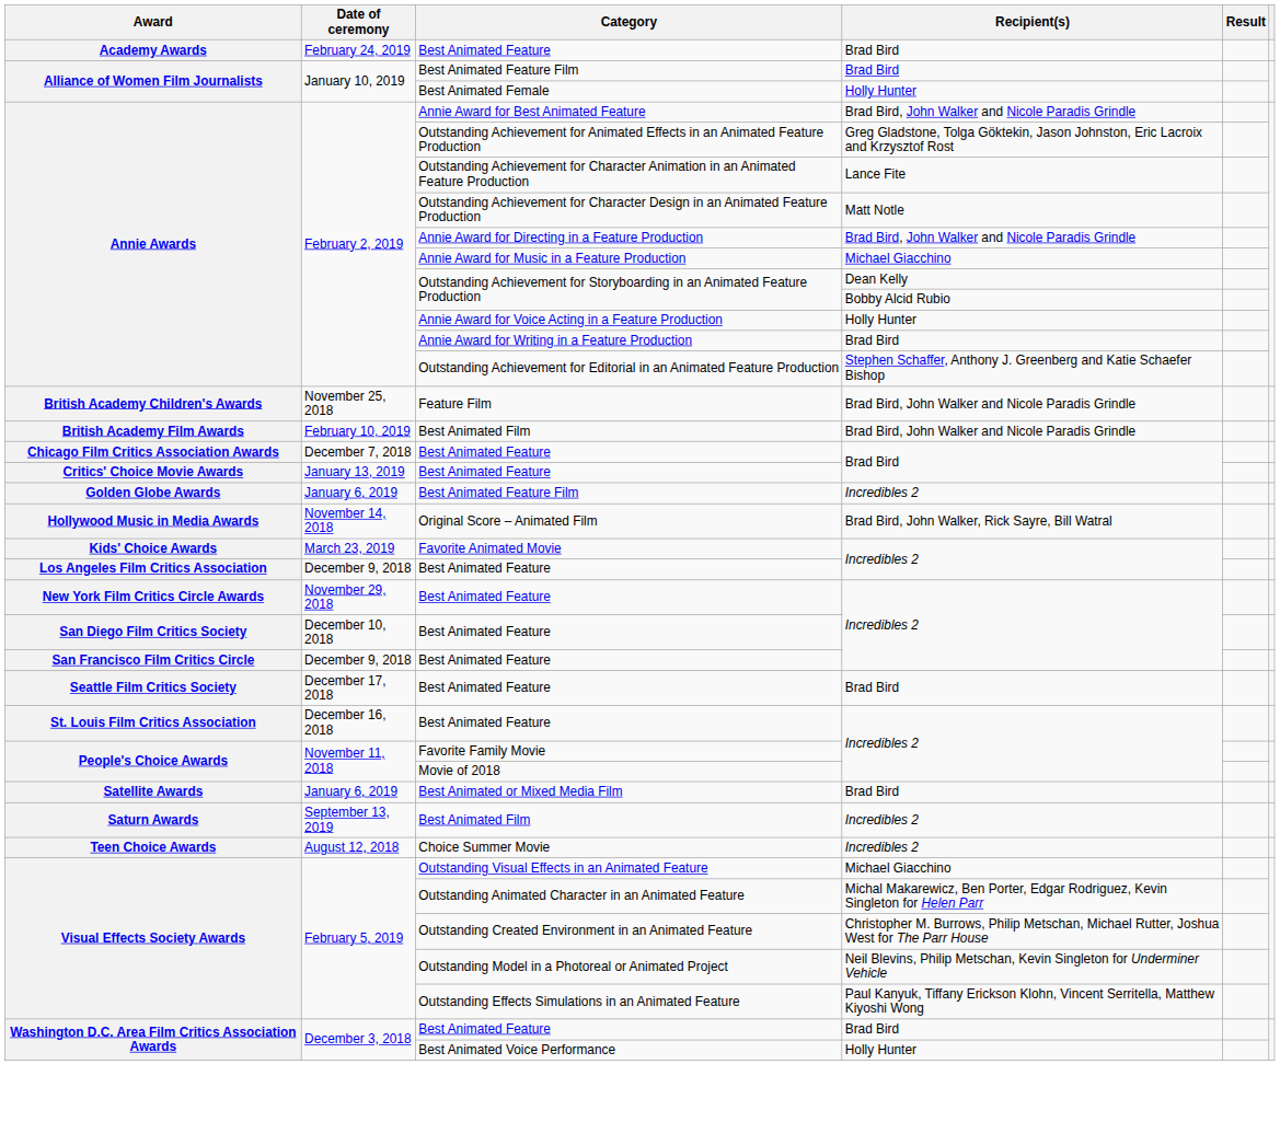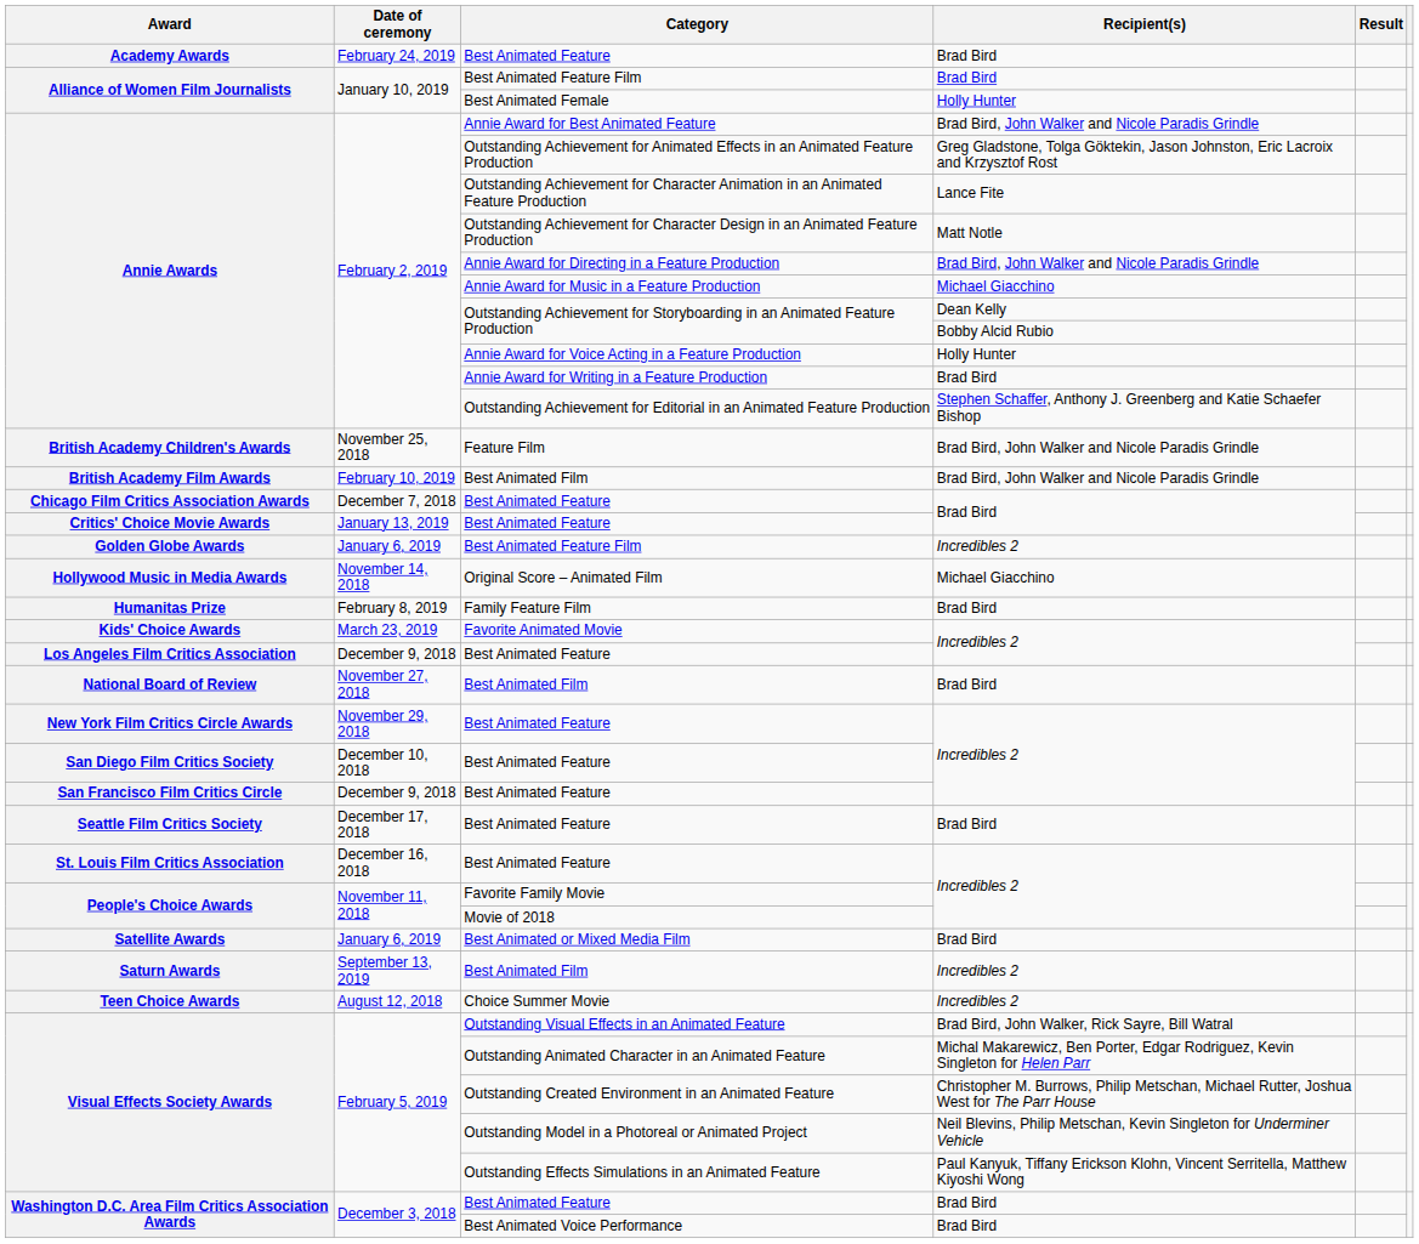Original Score – Animated Film | Recipient(s): Brad Bird, John Walker, Rick Sayre, Bill Watral -> Michael Giacchino
+ row: Humanitas Prize | February 8, 2019 | Family Feature Film | Brad Bird
+ row: National Board of Review | November 27, 2018 | Best Animated Film | Brad Bird
Outstanding Visual Effects in an Animated Feature | Recipient(s): Michael Giacchino -> Brad Bird, John Walker, Rick Sayre, Bill Watral
Best Animated Voice Performance | Recipient(s): Holly Hunter -> Brad Bird
